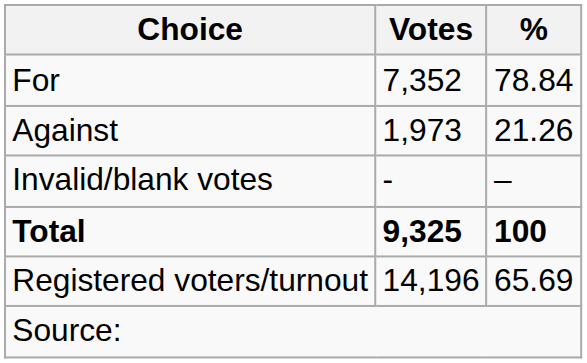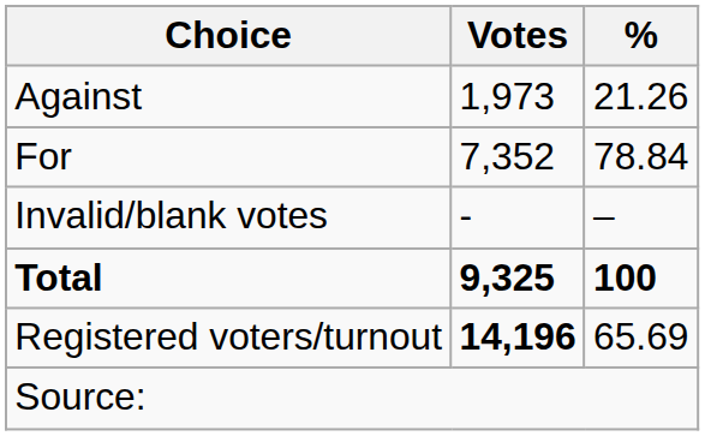rows swapped: For <-> Against
Registered voters/turnout | Votes: normal -> bold
